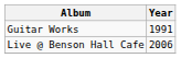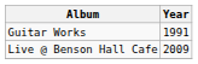Live @ Benson Hall Cafe | Year: 2006 -> 2009
